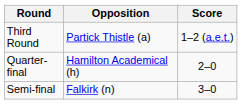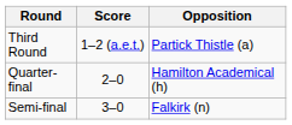columns swapped: Opposition <-> Score
